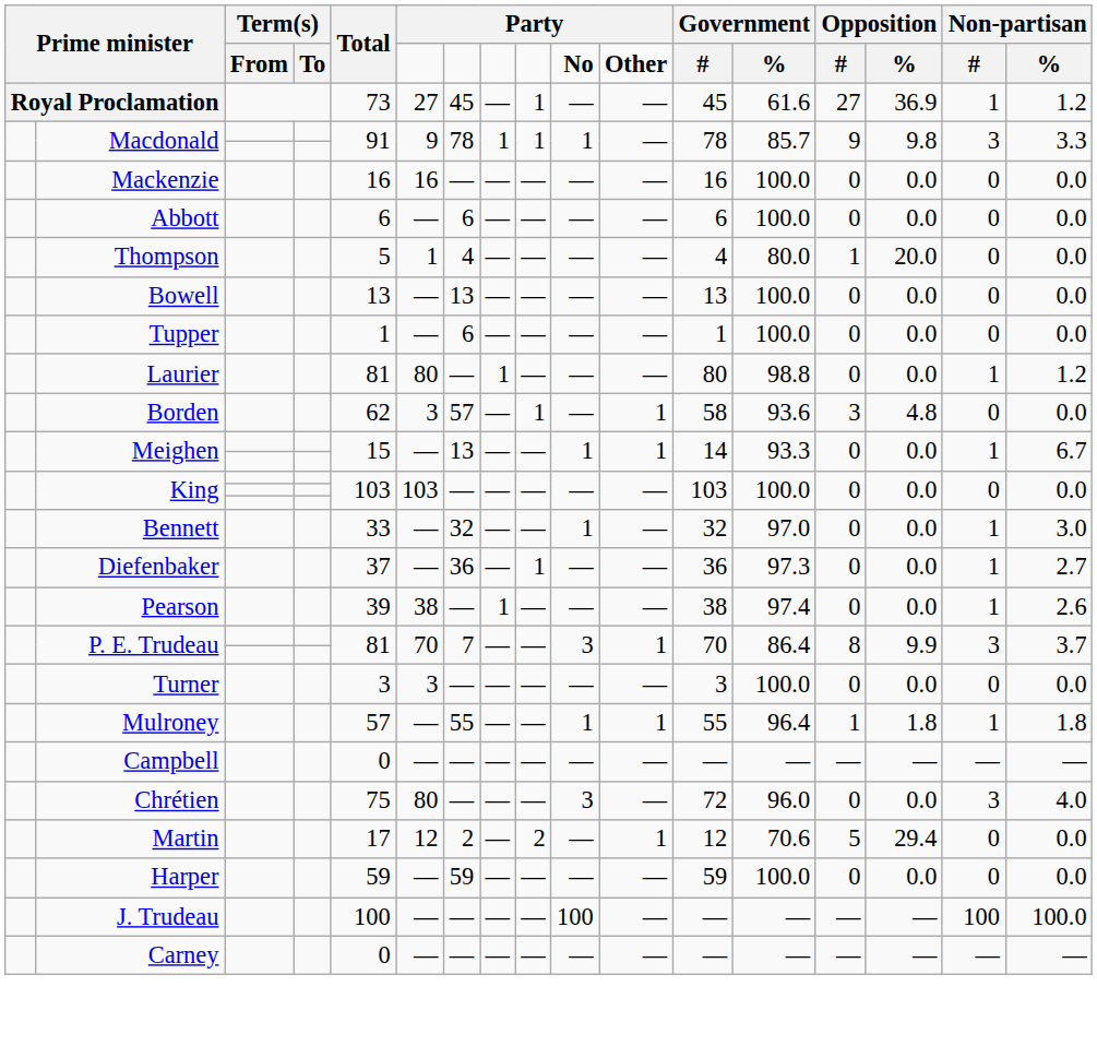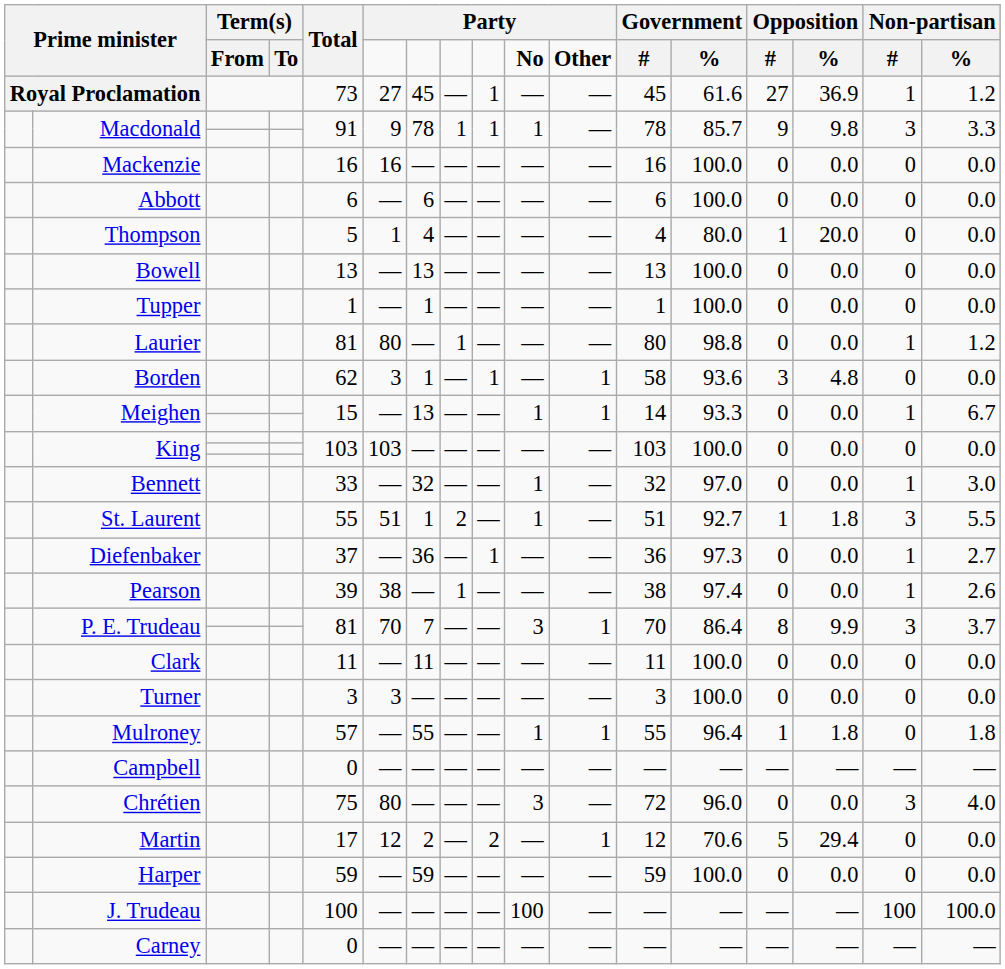Tupper | column 7: 6 -> 1
Borden | column 7: 57 -> 1
+ row: St. Laurent | 55 | 51 | 1 | 2 | — | 1 | — | 51 | 92.7 | 1 | 1.8 | 3 | 5.5
+ row: Clark | 11 | — | 11 | — | — | — | — | 11 | 100.0 | 0 | 0.0 | 0 | 0.0
Mulroney | column 16: 1 -> 0
